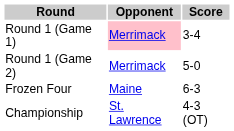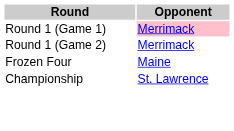- column: Score | 3-4 | 5-0 | 6-3 | 4-3 (OT)
